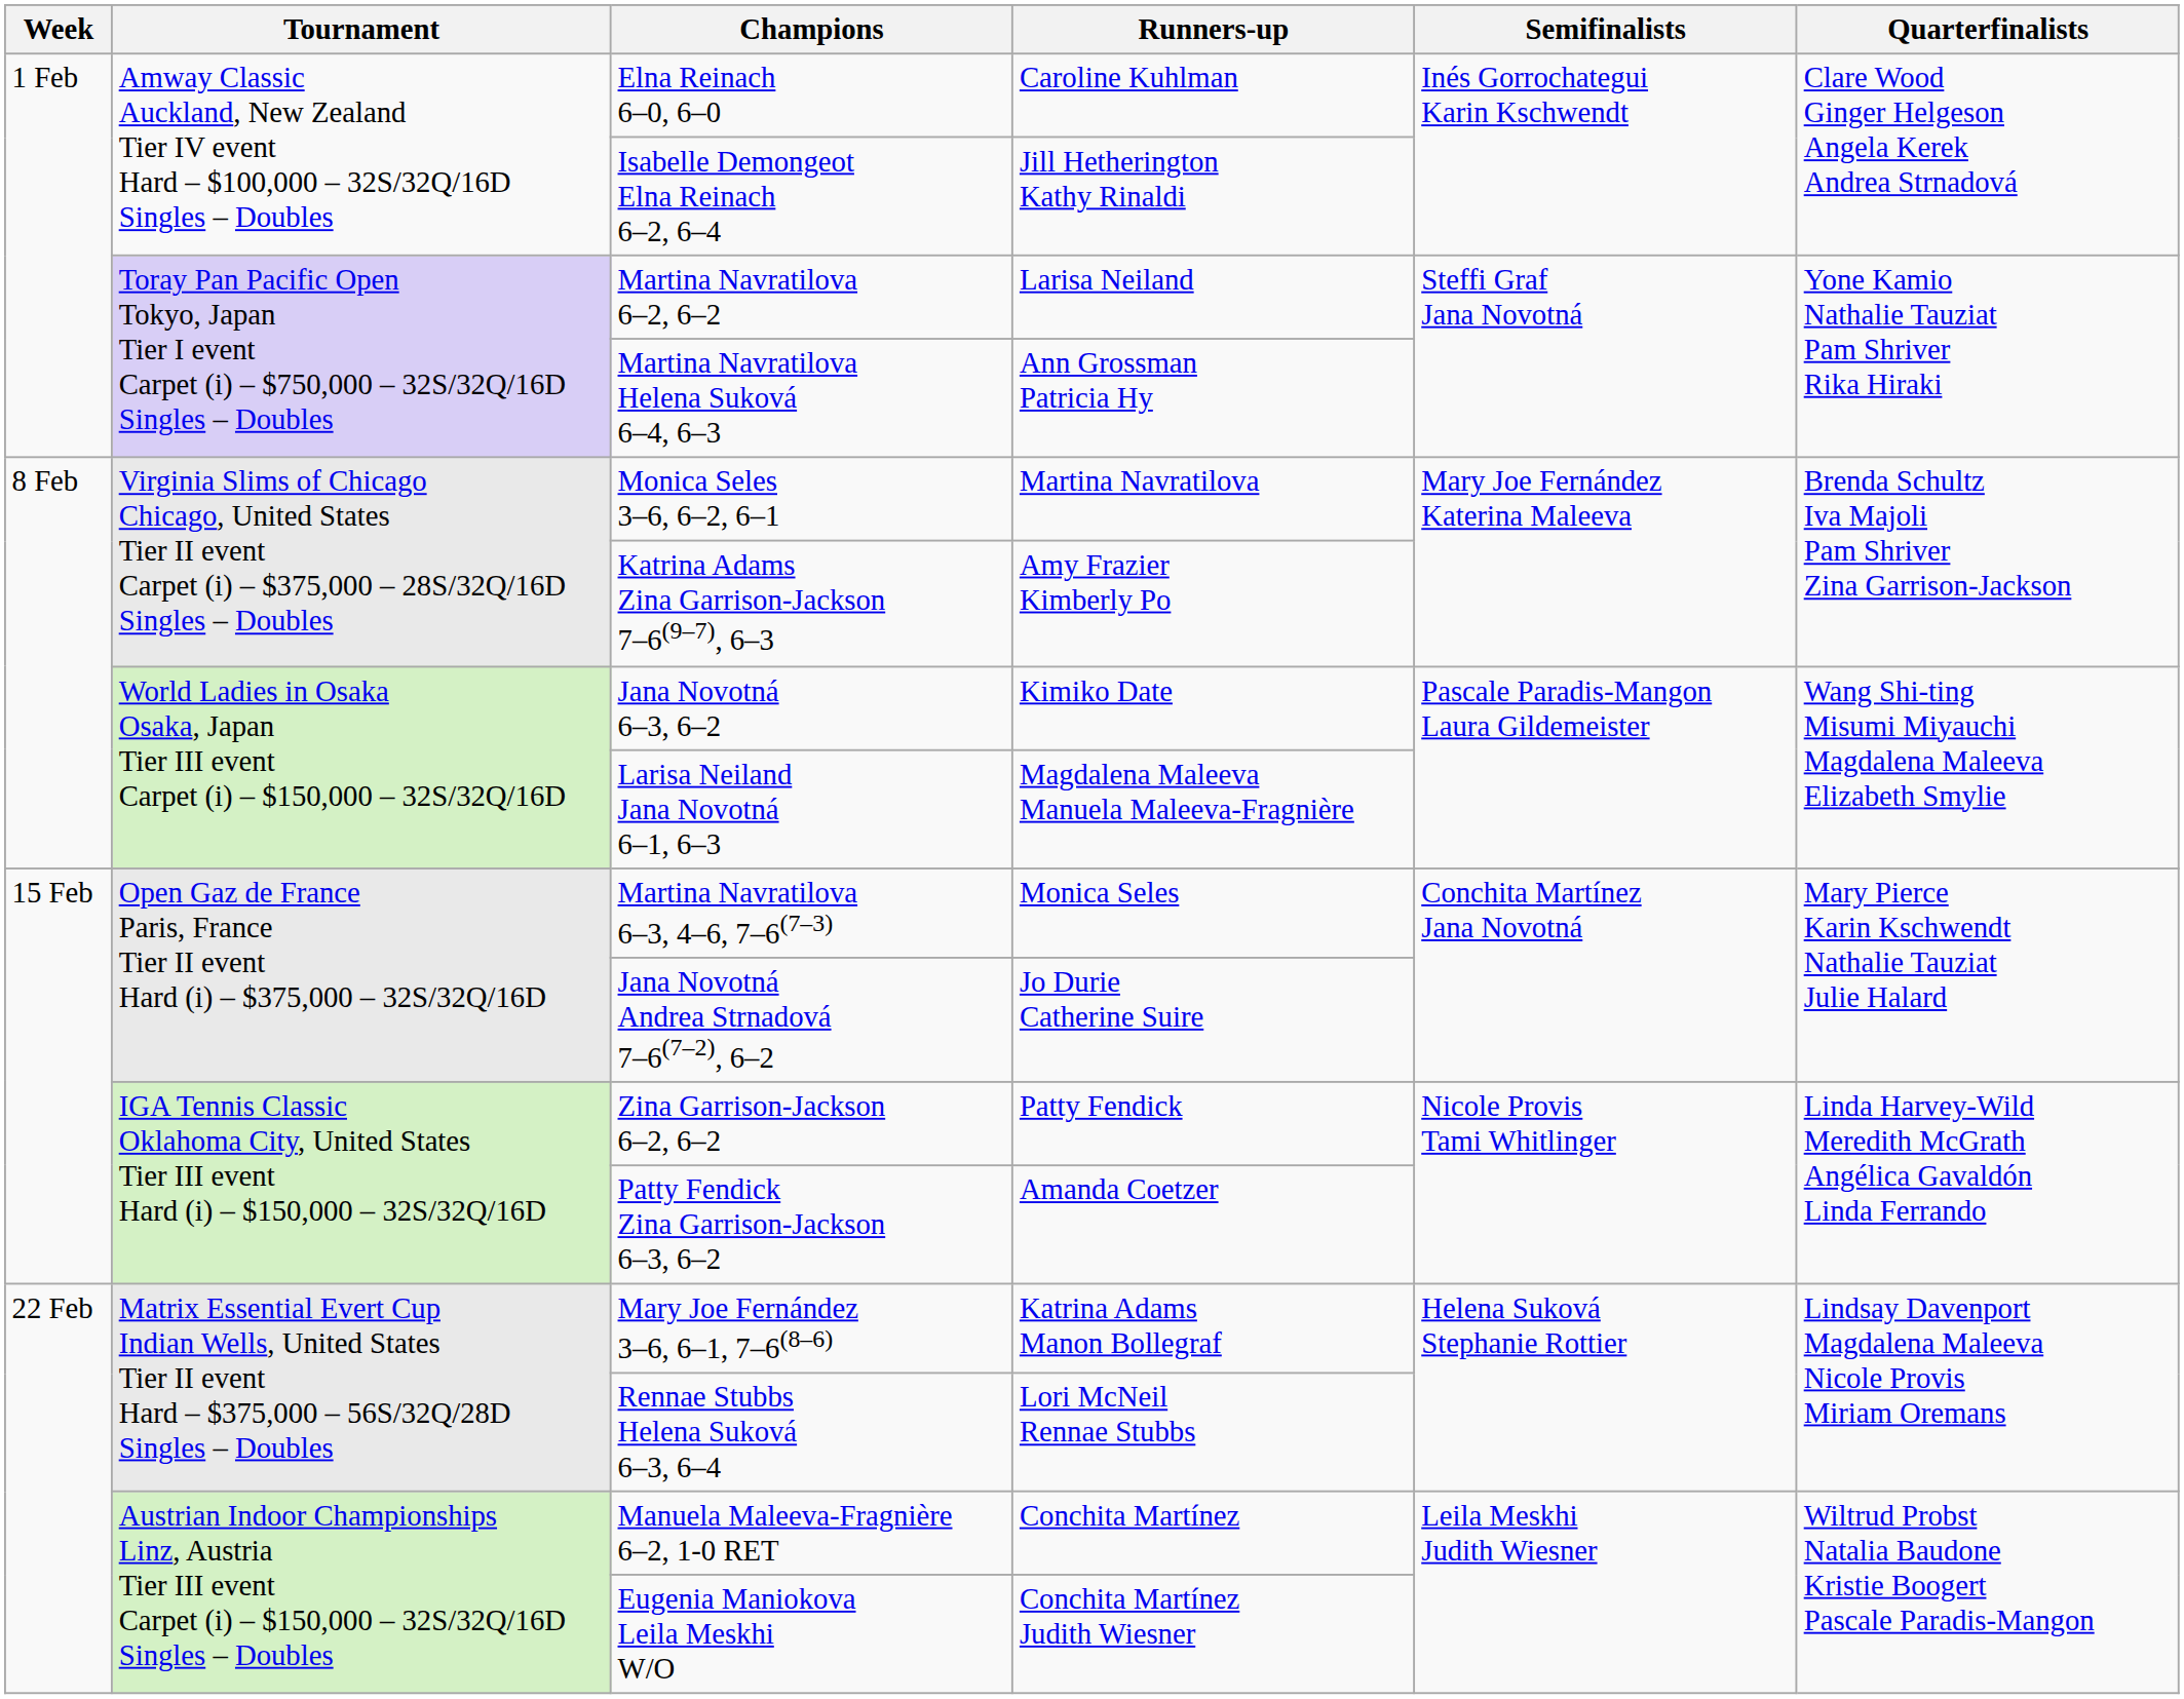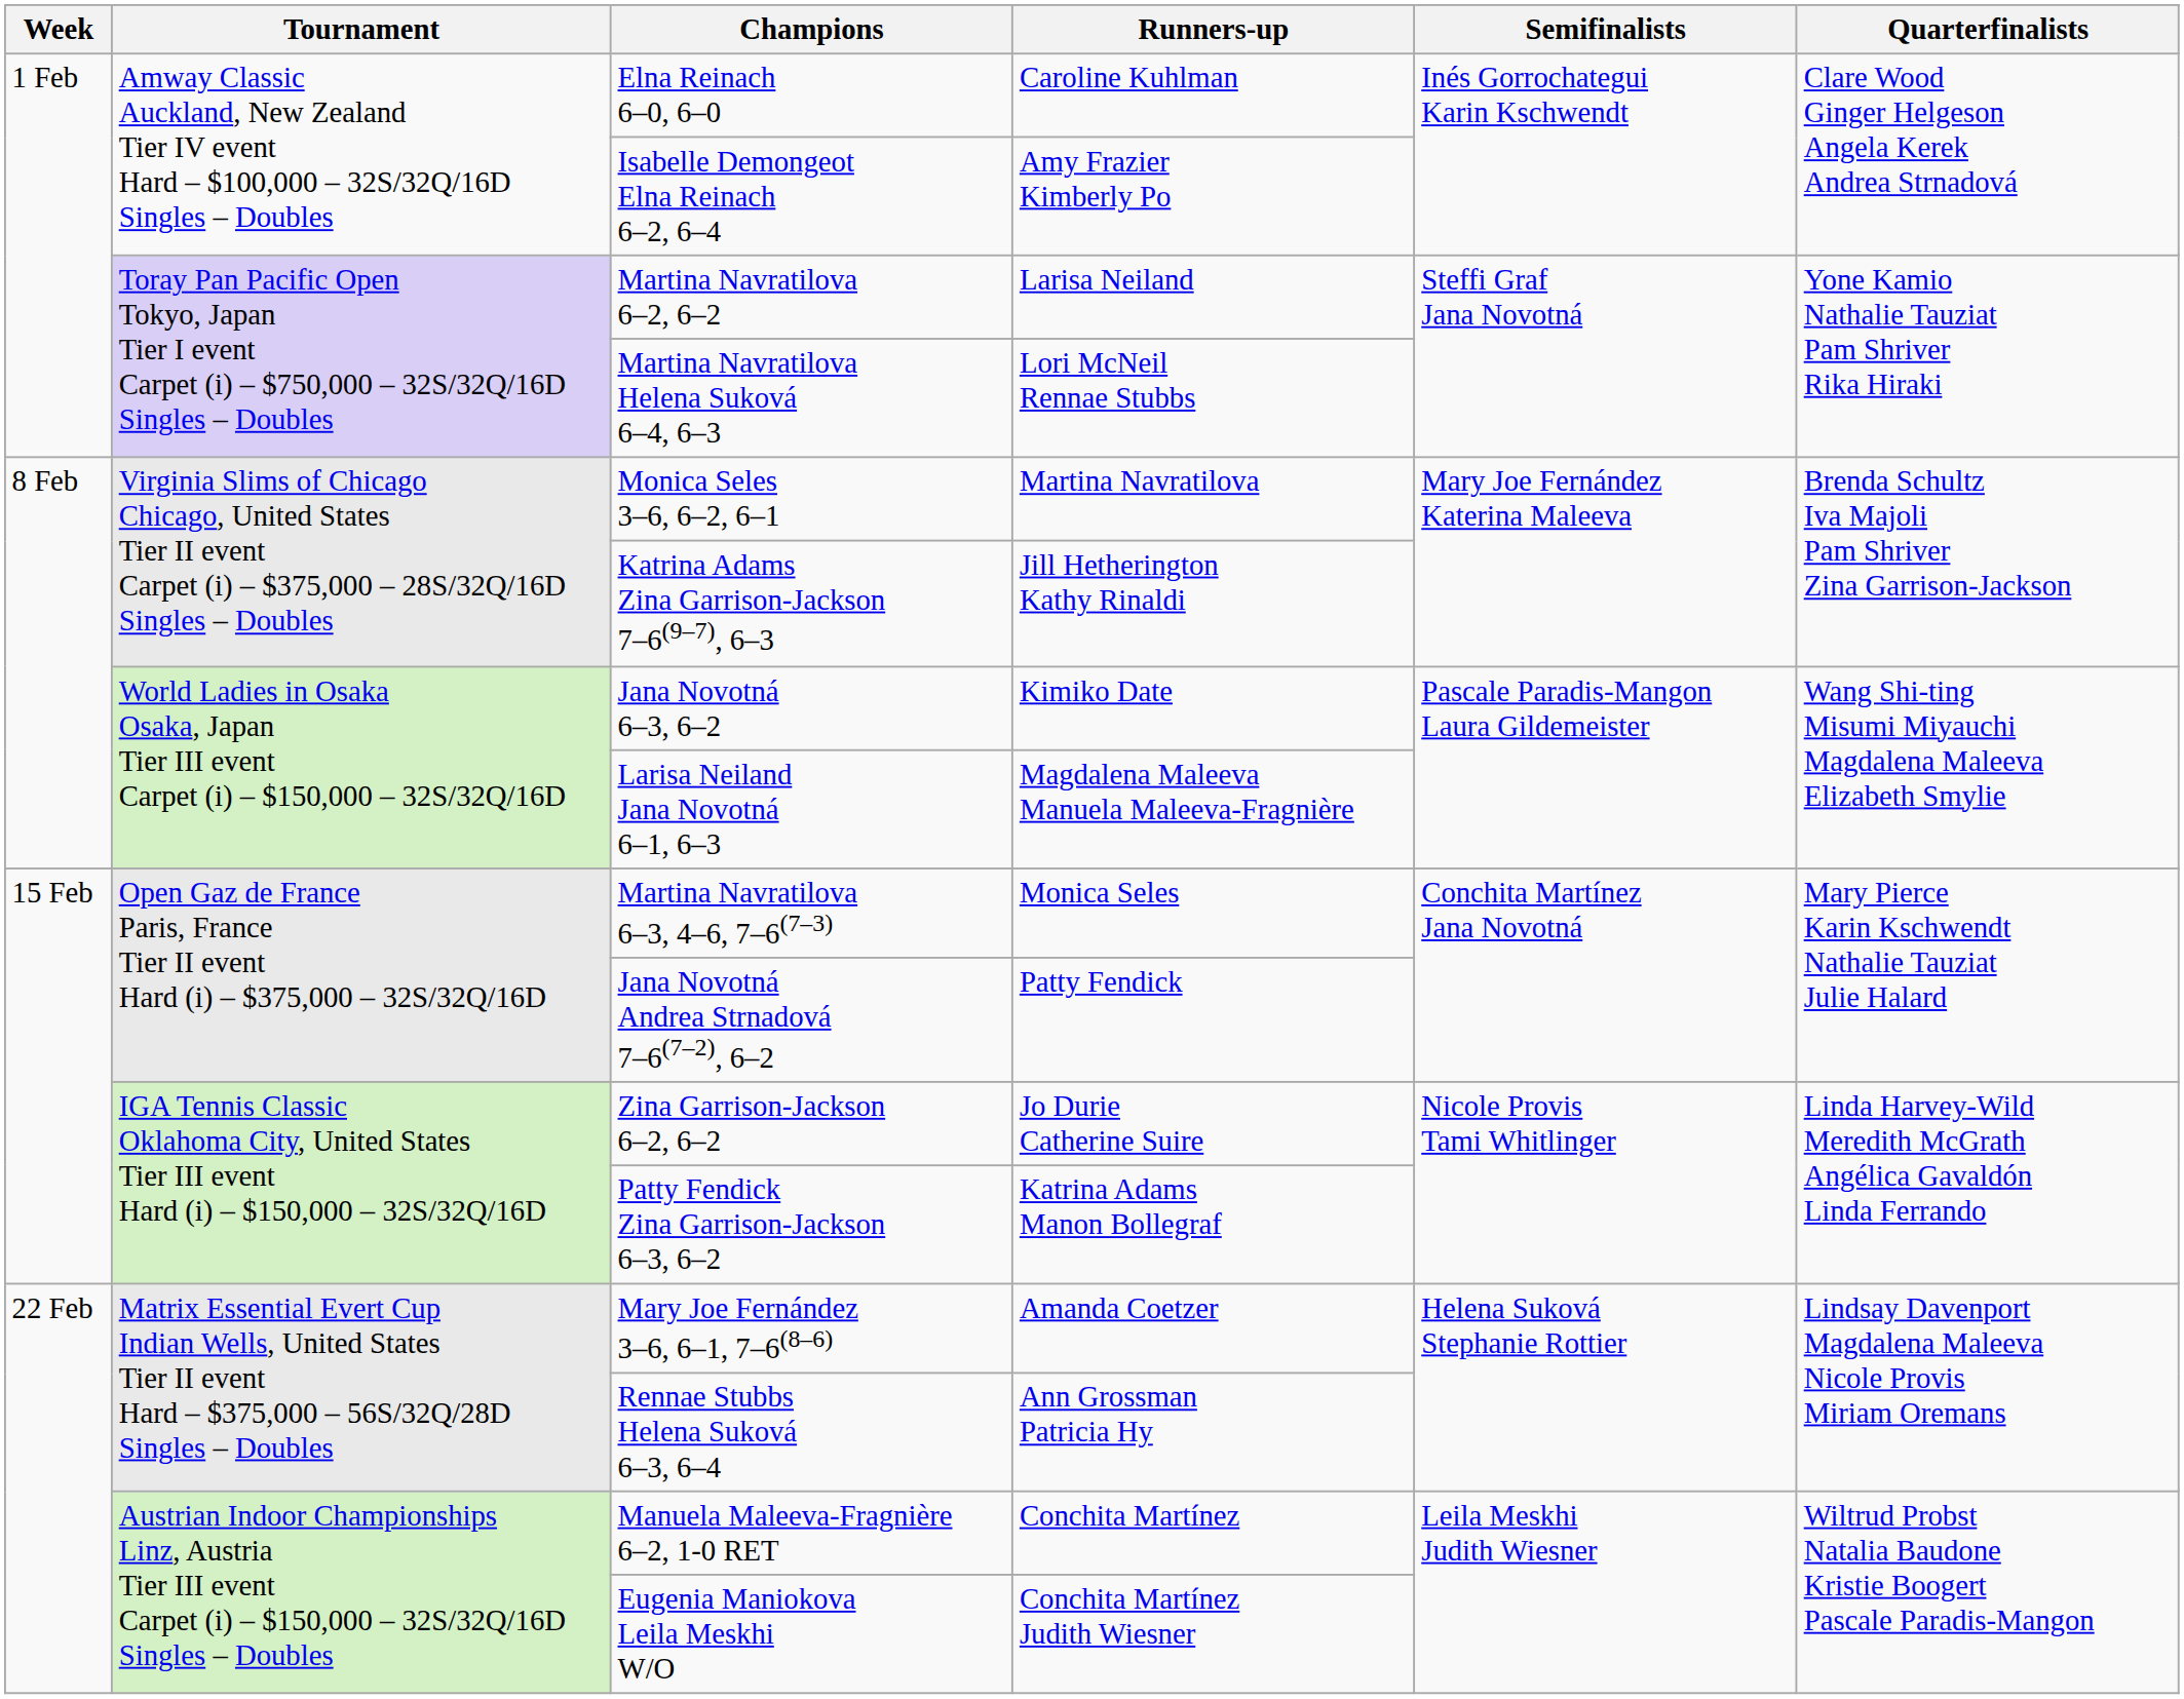Isabelle Demongeot Elna Reinach 6–2, 6–4 | Runners-up: Jill Hetherington Kathy Rinaldi -> Amy Frazier Kimberly Po
Martina Navratilova Helena Suková 6–4, 6–3 | Runners-up: Ann Grossman Patricia Hy -> Lori McNeil Rennae Stubbs
Katrina Adams Zina Garrison-Jackson 7–6(9–7), 6–3 | Runners-up: Amy Frazier Kimberly Po -> Jill Hetherington Kathy Rinaldi
Jana Novotná Andrea Strnadová 7–6(7–2), 6–2 | Runners-up: Jo Durie Catherine Suire -> Patty Fendick
Zina Garrison-Jackson 6–2, 6–2 | Runners-up: Patty Fendick -> Jo Durie Catherine Suire
Patty Fendick Zina Garrison-Jackson 6–3, 6–2 | Runners-up: Amanda Coetzer -> Katrina Adams Manon Bollegraf
Mary Joe Fernández 3–6, 6–1, 7–6(8–6) | Runners-up: Katrina Adams Manon Bollegraf -> Amanda Coetzer
Rennae Stubbs Helena Suková 6–3, 6–4 | Runners-up: Lori McNeil Rennae Stubbs -> Ann Grossman Patricia Hy
